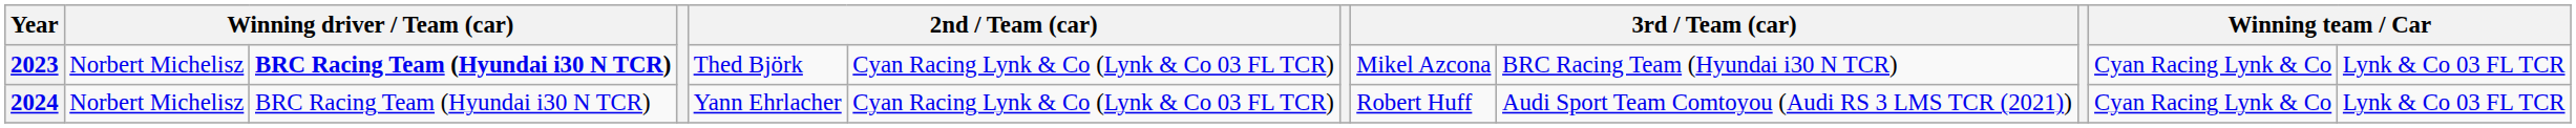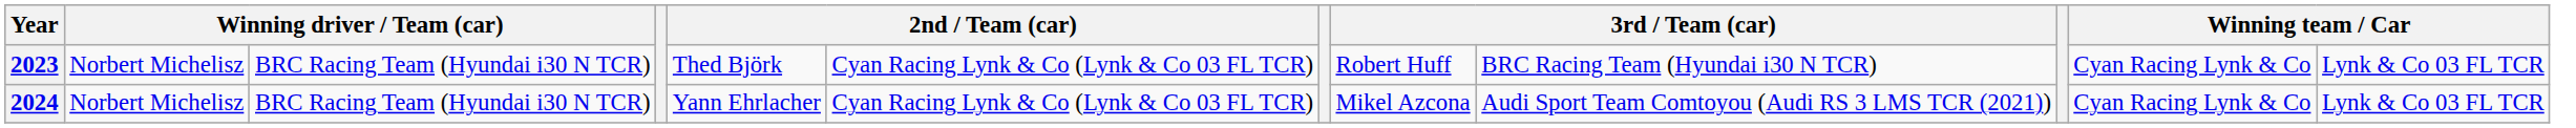2023 | column 3: bold -> normal
2023 | column 8: Mikel Azcona -> Robert Huff
2024 | column 8: Robert Huff -> Mikel Azcona
